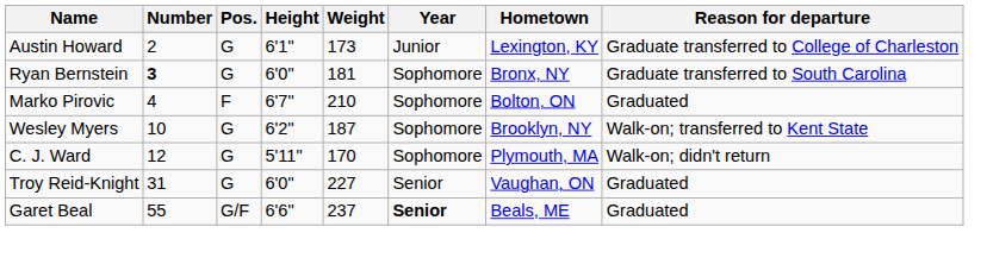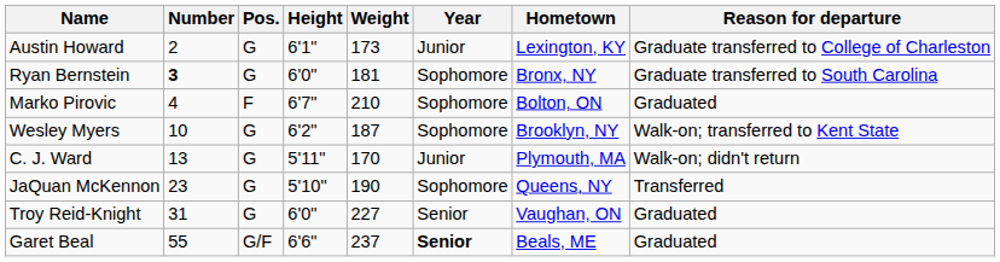C. J. Ward | Number: 12 -> 13
C. J. Ward | Year: Sophomore -> Junior
+ row: JaQuan McKennon | 23 | G | 5'10" | 190 | Sophomore | Queens, NY | Transferred
